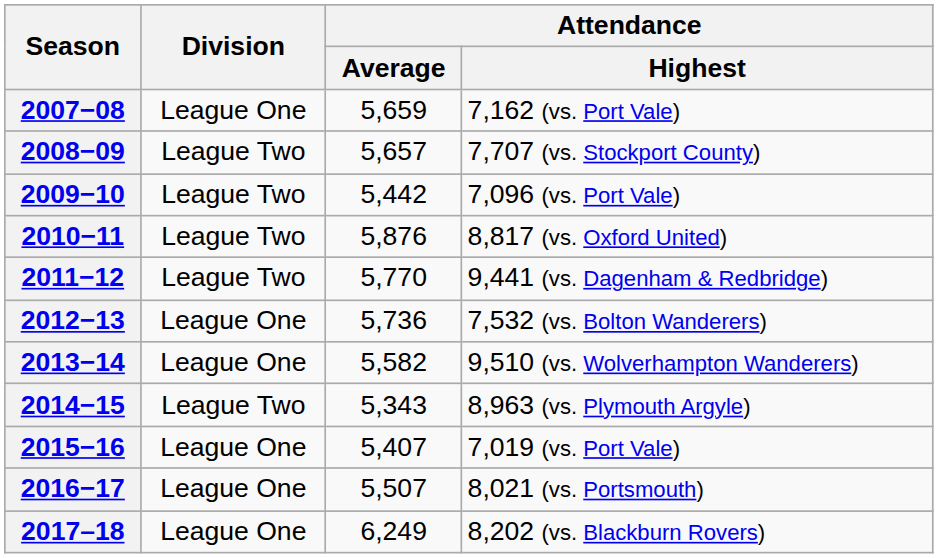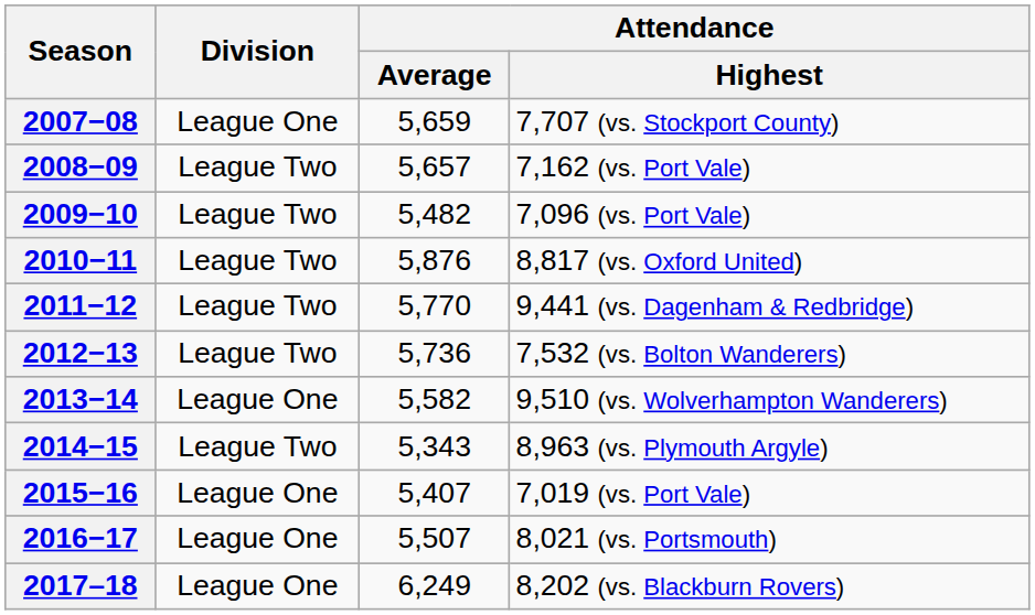2007−08 | Attendance / Highest: 7,162 (vs. Port Vale) -> 7,707 (vs. Stockport County)
2008−09 | Attendance / Highest: 7,707 (vs. Stockport County) -> 7,162 (vs. Port Vale)
2009−10 | Attendance / Average: 5,442 -> 5,482
2012−13 | Division: League One -> League Two
